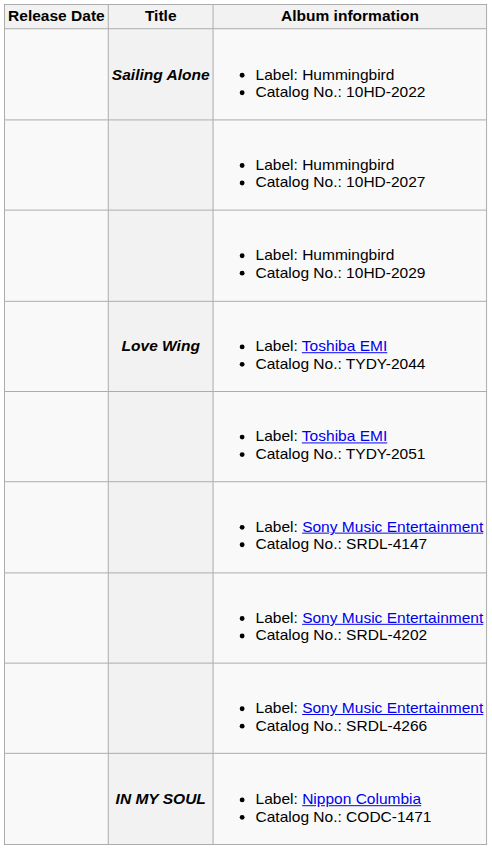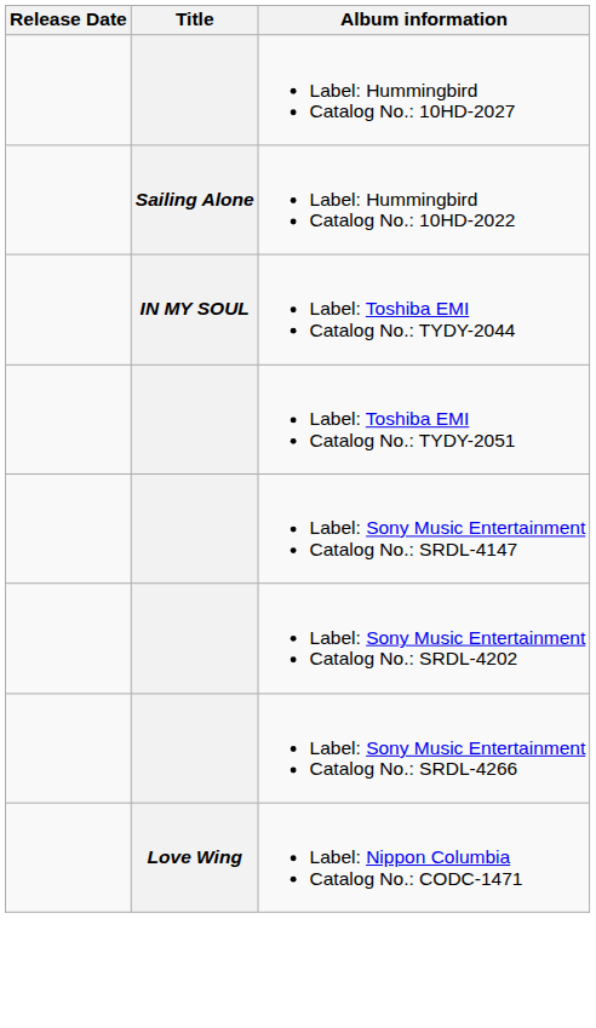rows swapped: Label: Hummingbird Catalog No.: 10HD-2022 <-> Label: Hummingbird Catalog No.: 10HD-2027
- row: Label: Hummingbird Catalog No.: 10HD-2029
Label: Toshiba EMI Catalog No.: TYDY-2044 | Title: Love Wing -> IN MY SOUL
Label: Nippon Columbia Catalog No.: CODC-1471 | Title: IN MY SOUL -> Love Wing
